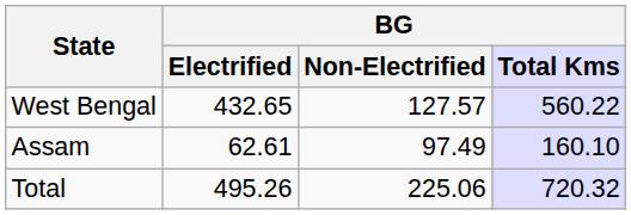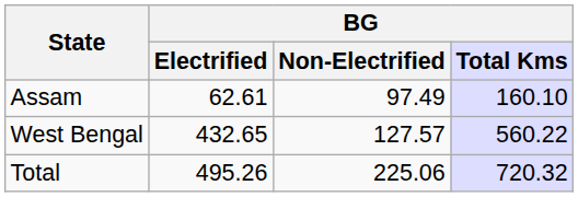rows swapped: Assam <-> West Bengal
